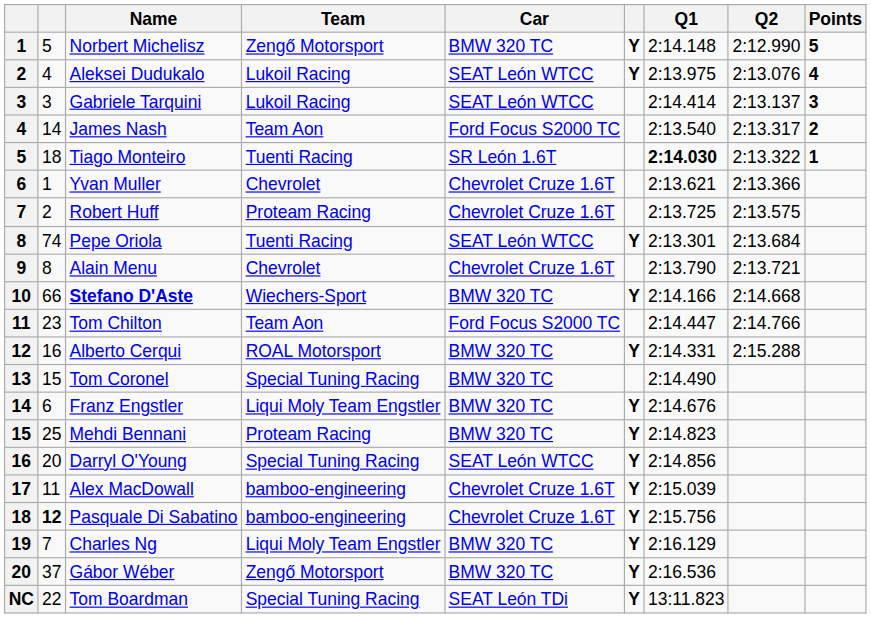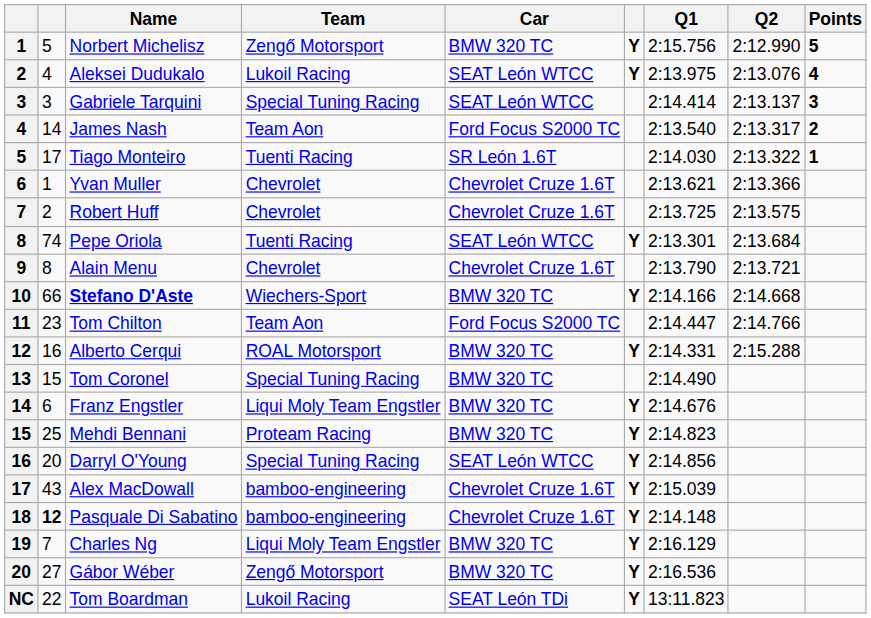Norbert Michelisz | Q1: 2:14.148 -> 2:15.756
Gabriele Tarquini | Team: Lukoil Racing -> Special Tuning Racing
Tiago Monteiro | column 2: 18 -> 17
Tiago Monteiro | Q1: bold -> normal
Robert Huff | Team: Proteam Racing -> Chevrolet
Alex MacDowall | column 2: 11 -> 43
Pasquale Di Sabatino | Q1: 2:15.756 -> 2:14.148
Gábor Wéber | column 2: 37 -> 27
Tom Boardman | Team: Special Tuning Racing -> Lukoil Racing
